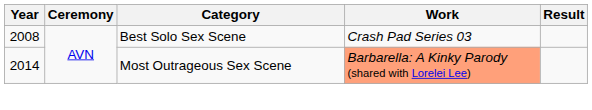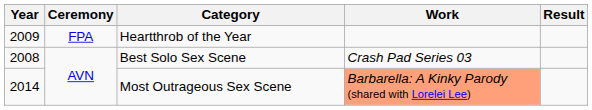+ row: 2009 | FPA | Heartthrob of the Year
